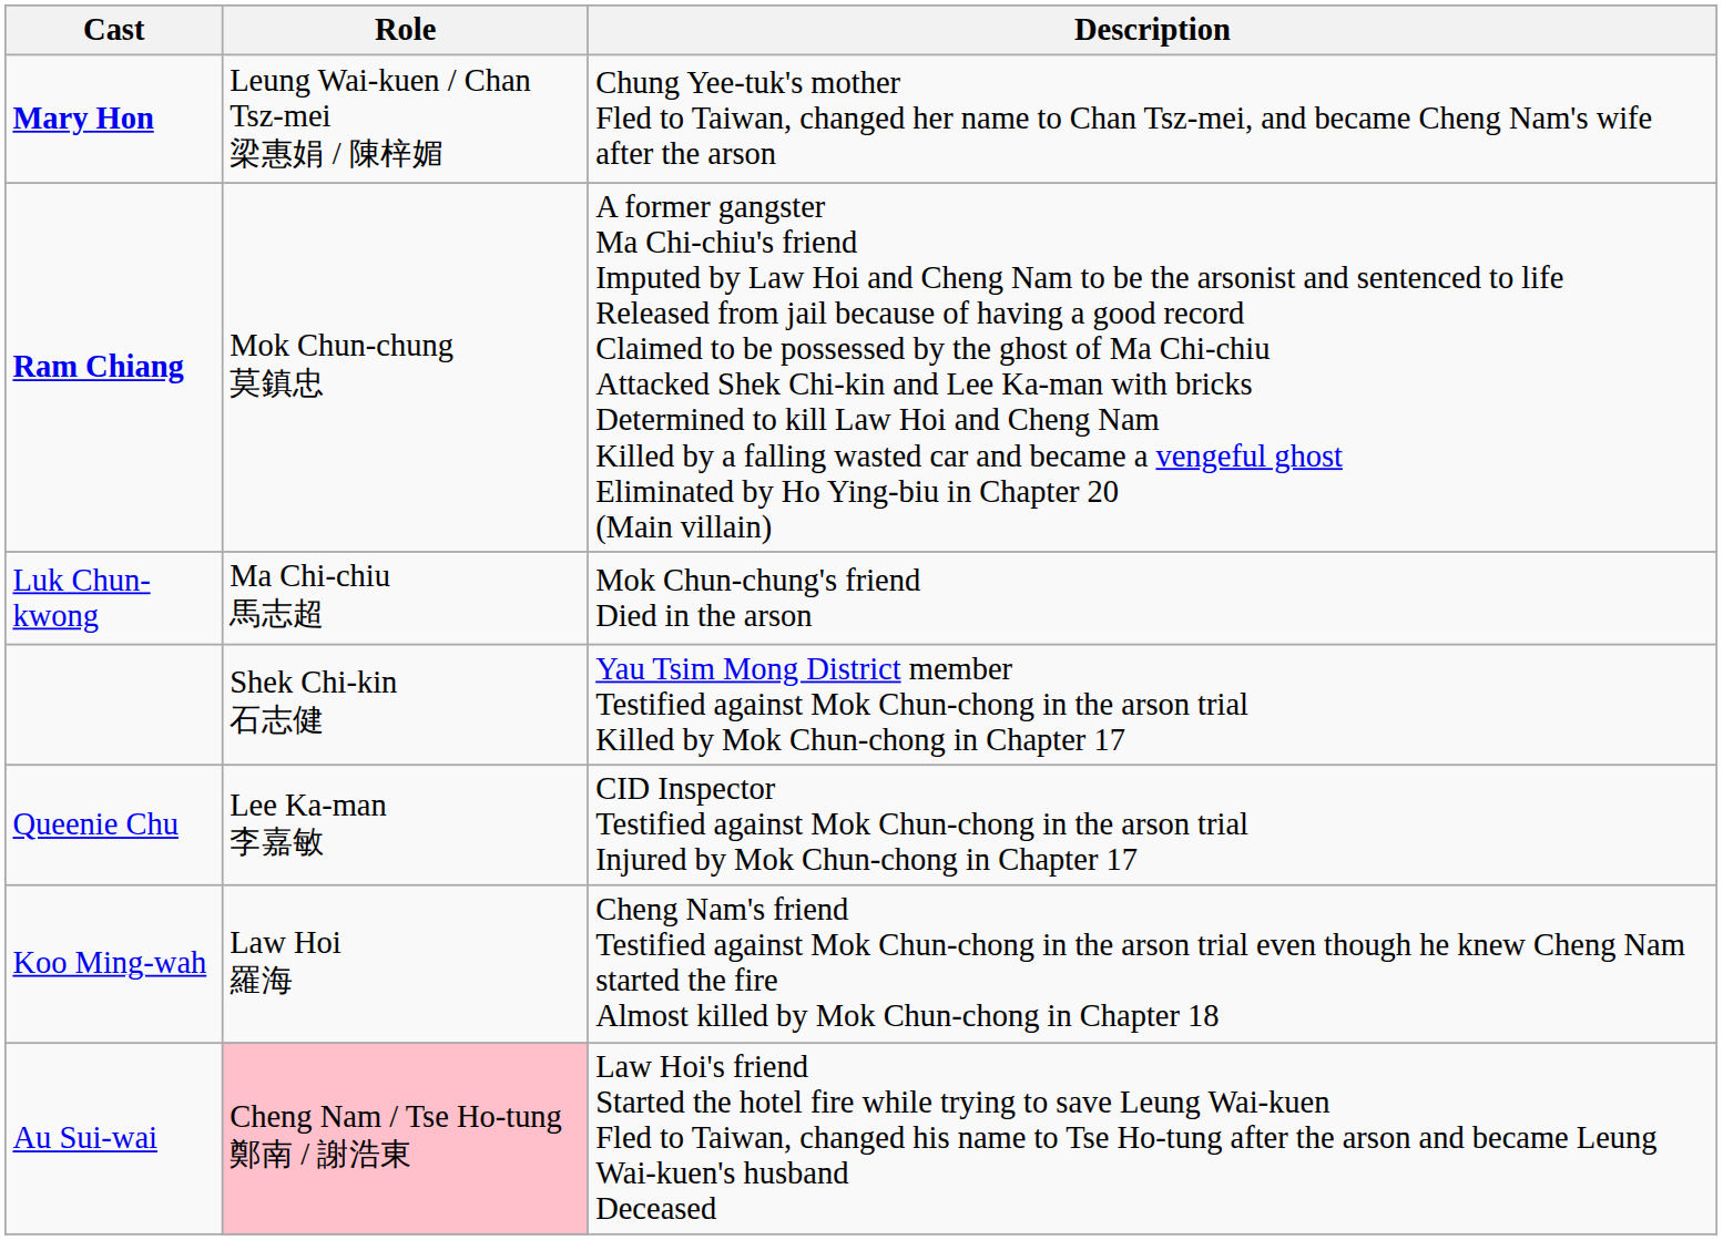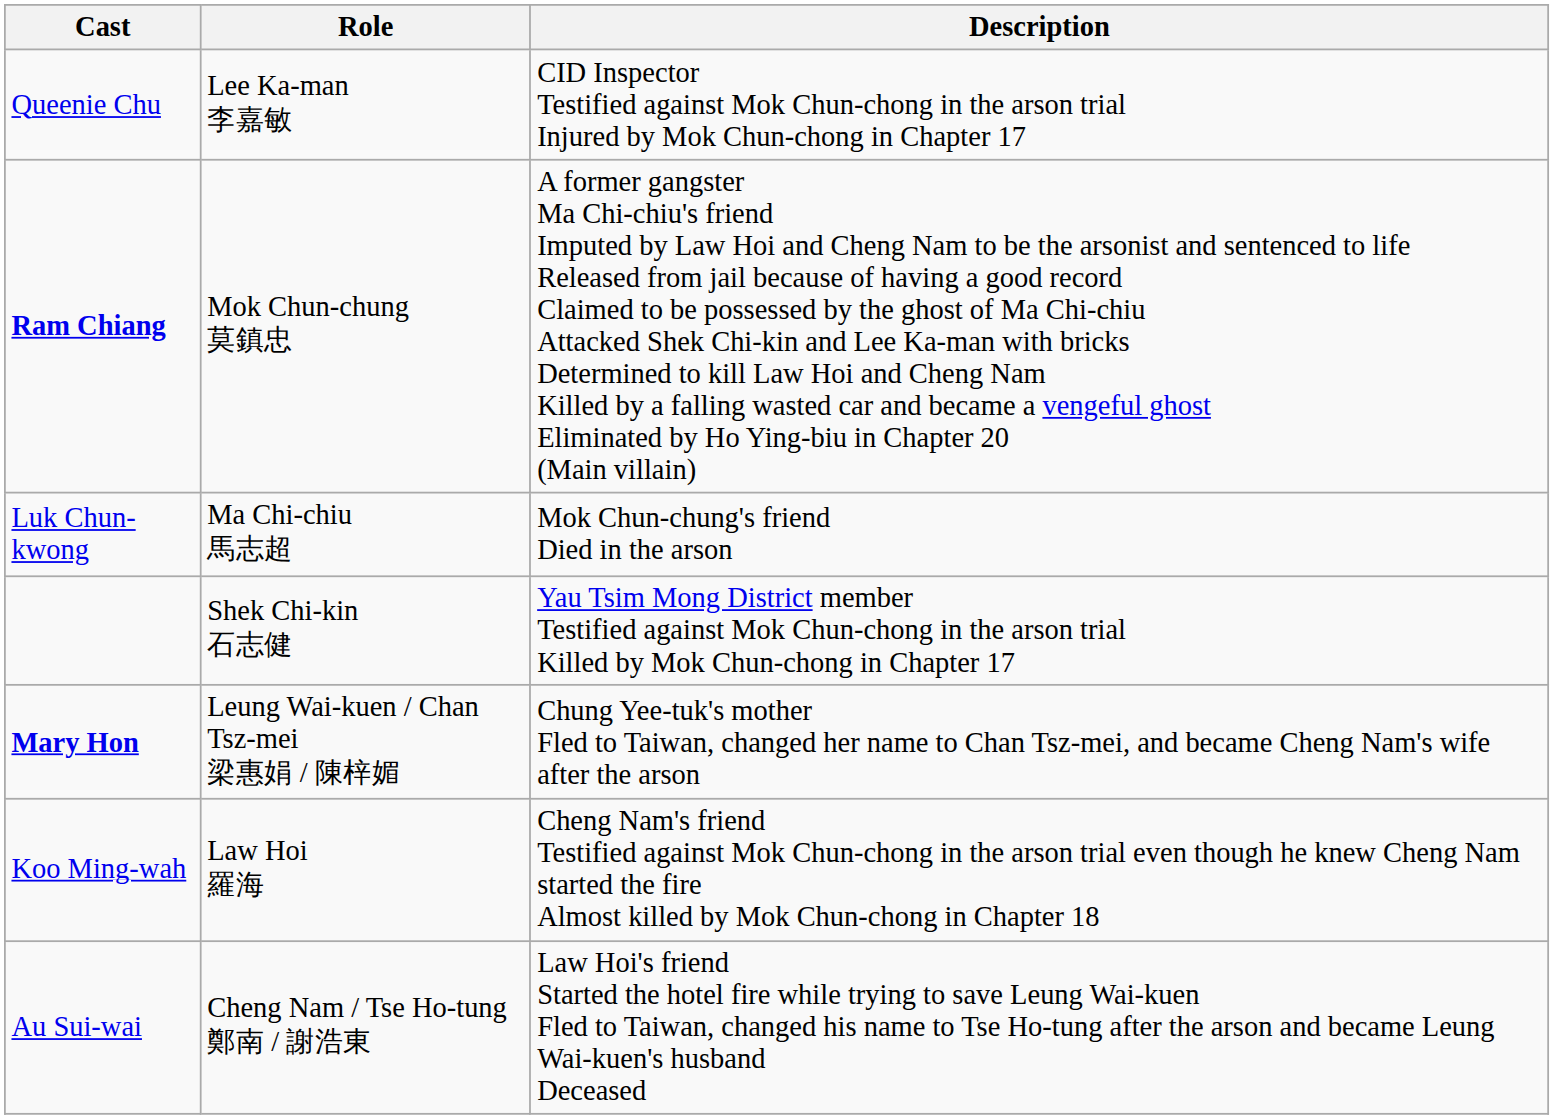rows swapped: Mary Hon <-> Queenie Chu
Au Sui-wai | Role: pink background -> no background
